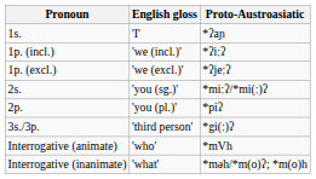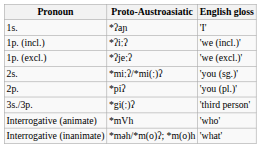columns swapped: English gloss <-> Proto-Austroasiatic
